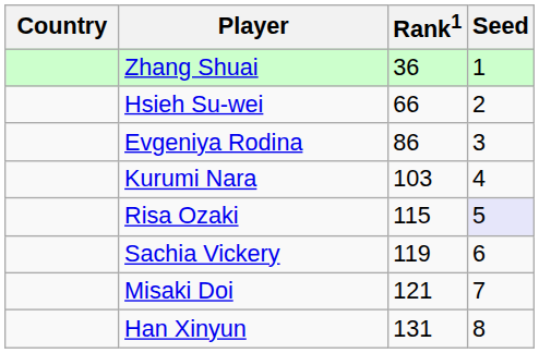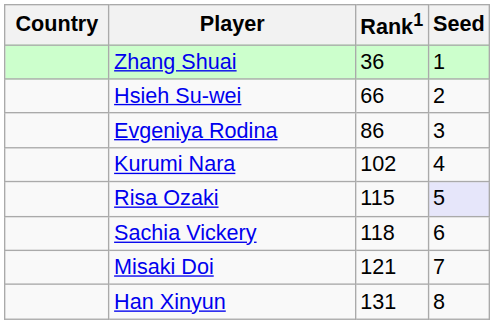Kurumi Nara | Rank1: 103 -> 102
Sachia Vickery | Rank1: 119 -> 118
